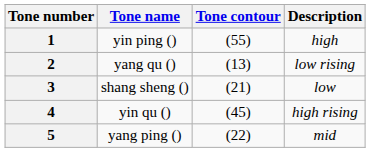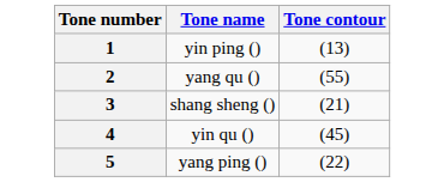- column: Description | high | low rising | low | high rising | mid
1 | Tone contour: (55) -> (13)
2 | Tone contour: (13) -> (55)
